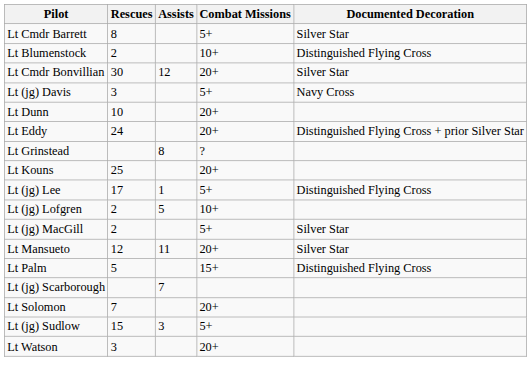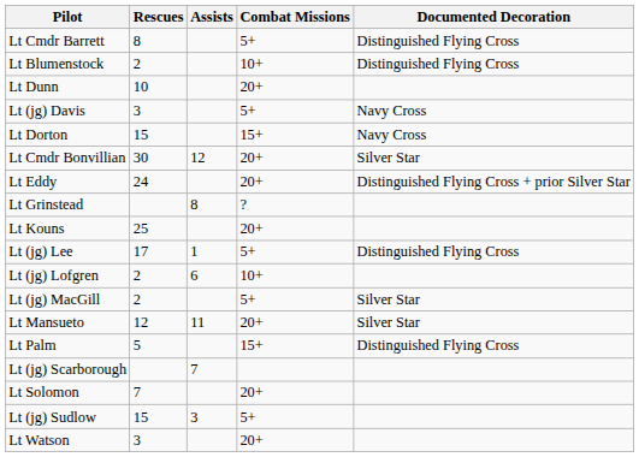Lt Cmdr Barrett | Documented Decoration: Silver Star -> Distinguished Flying Cross
rows swapped: Lt Cmdr Bonvillian <-> Lt Dunn
+ row: Lt Dorton | 15 | 15+ | Navy Cross
Lt (jg) Lofgren | Assists: 5 -> 6
